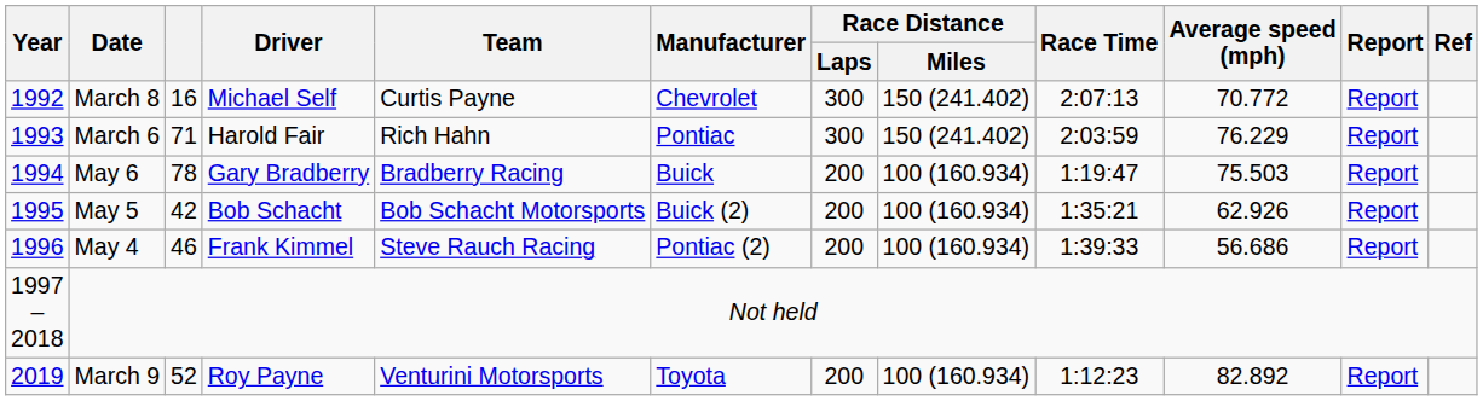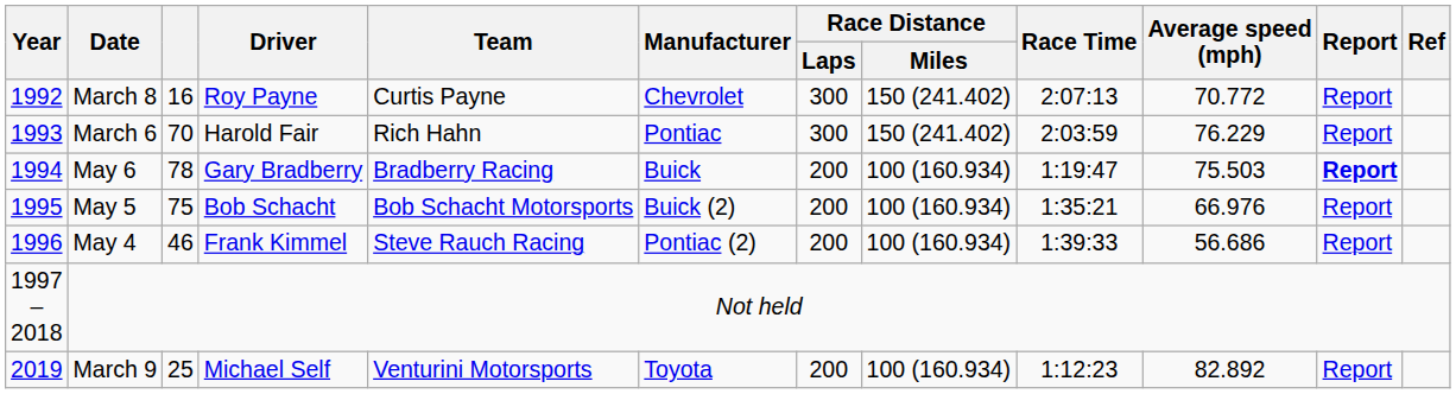March 8 | Driver: Michael Self -> Roy Payne
March 6 | column 3: 71 -> 70
May 6 | Report: normal -> bold
May 5 | column 3: 42 -> 75
May 5 | Average speed (mph): 62.926 -> 66.976
March 9 | column 3: 52 -> 25
March 9 | Driver: Roy Payne -> Michael Self
